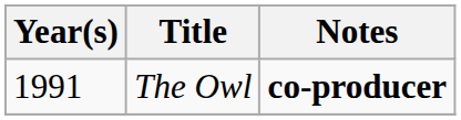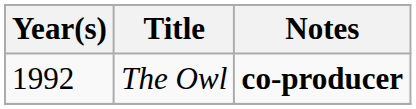The Owl | Year(s): 1991 -> 1992
